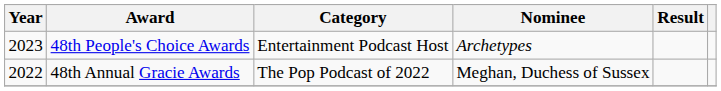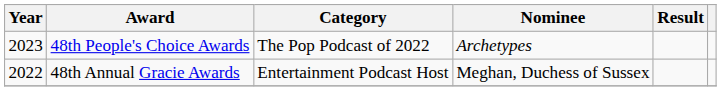48th People's Choice Awards | Category: Entertainment Podcast Host -> The Pop Podcast of 2022
48th Annual Gracie Awards | Category: The Pop Podcast of 2022 -> Entertainment Podcast Host
